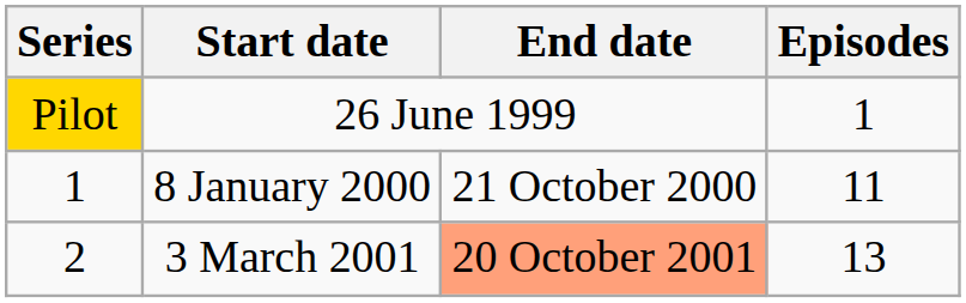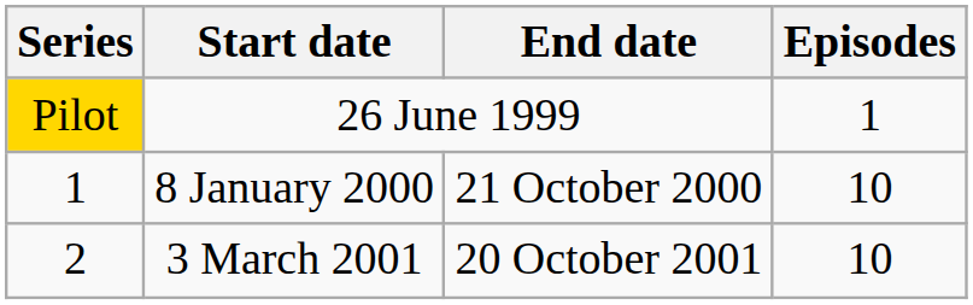8 January 2000 | Episodes: 11 -> 10
3 March 2001 | End date: lightsalmon background -> no background
3 March 2001 | Episodes: 13 -> 10
